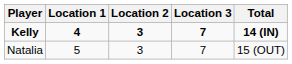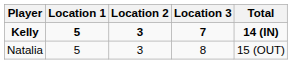Kelly | Location 1: 4 -> 5
Natalia | Location 3: 7 -> 8
